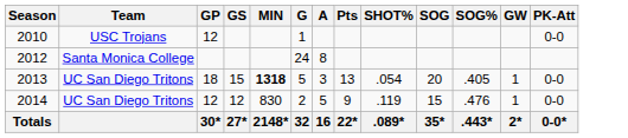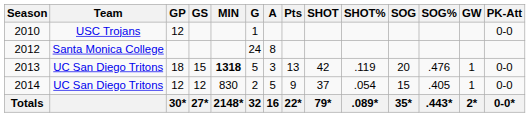+ column: SHOT | 42 | 37 | 79*
2013 | SHOT%: .054 -> .119
2013 | SOG%: .405 -> .476
2014 | SHOT%: .119 -> .054
2014 | SOG%: .476 -> .405
